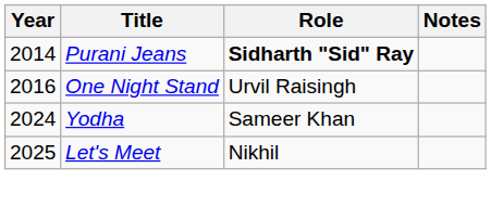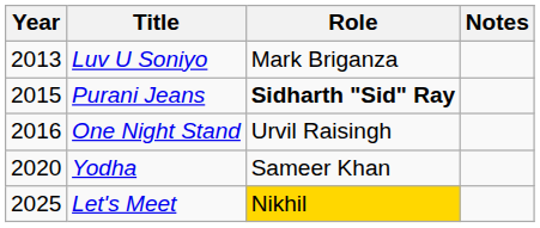+ row: 2013 | Luv U Soniyo | Mark Briganza
Purani Jeans | Year: 2014 -> 2015
Yodha | Year: 2024 -> 2020
Let's Meet | Role: no background -> gold background
